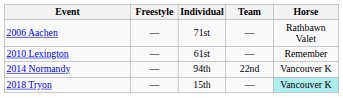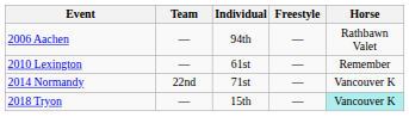columns swapped: Team <-> Freestyle
2006 Aachen | Individual: 71st -> 94th
2014 Normandy | Individual: 94th -> 71st
